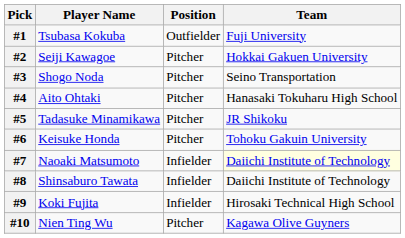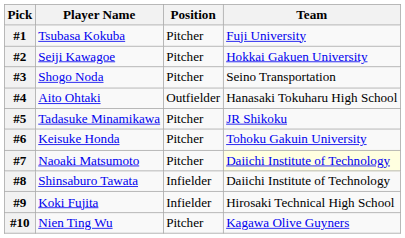#1 | Position: Outfielder -> Pitcher
#4 | Position: Pitcher -> Outfielder
#7 | Position: Infielder -> Pitcher
